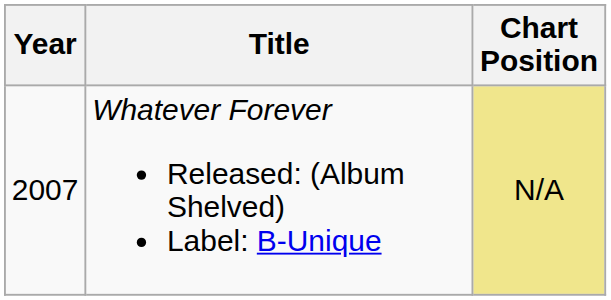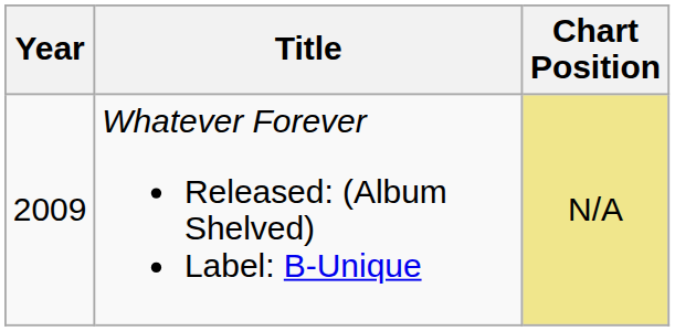Whatever Forever Released: (Album Shelved) Label: B-Unique | Year: 2007 -> 2009
